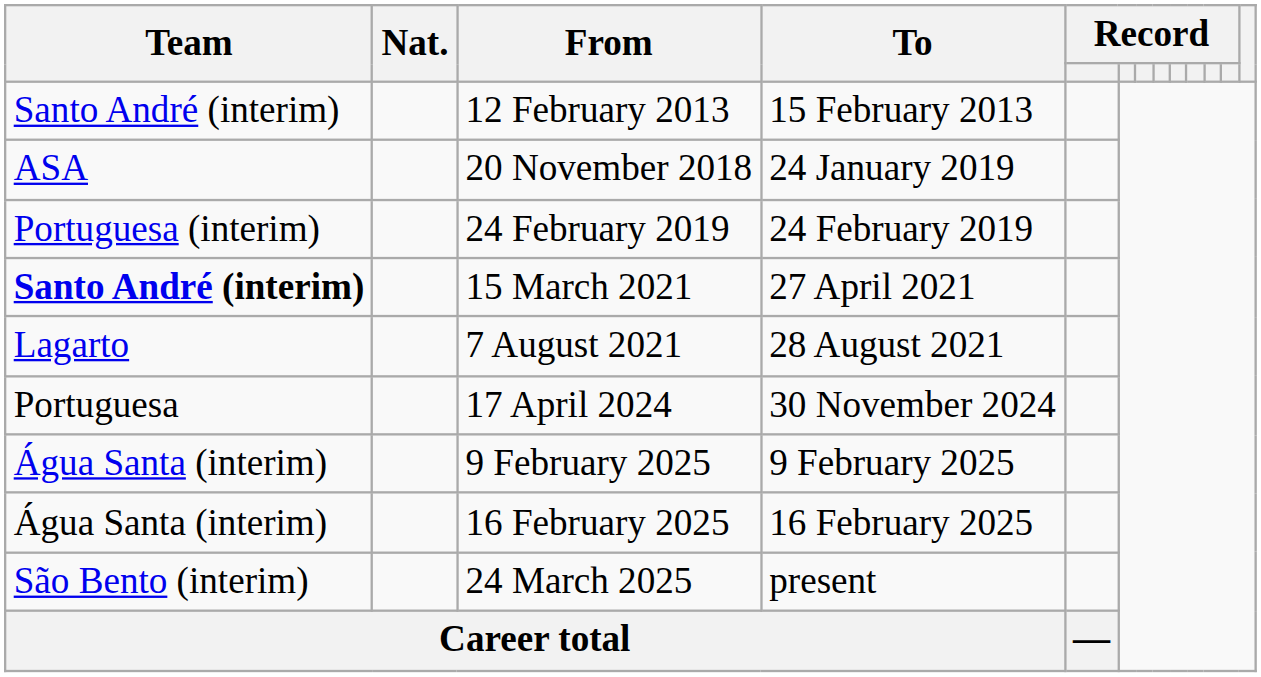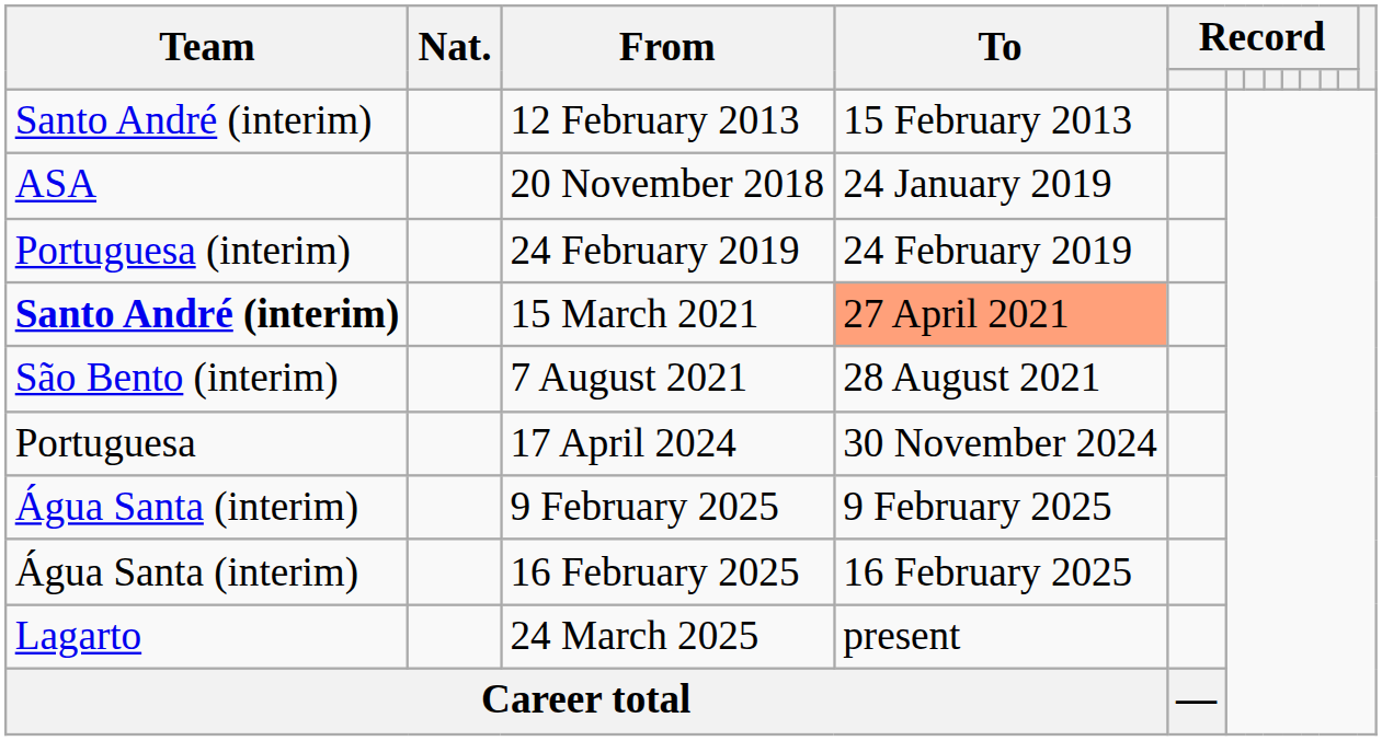15 March 2021 | To: no background -> lightsalmon background
7 August 2021 | Team: Lagarto -> São Bento (interim)
24 March 2025 | Team: São Bento (interim) -> Lagarto
